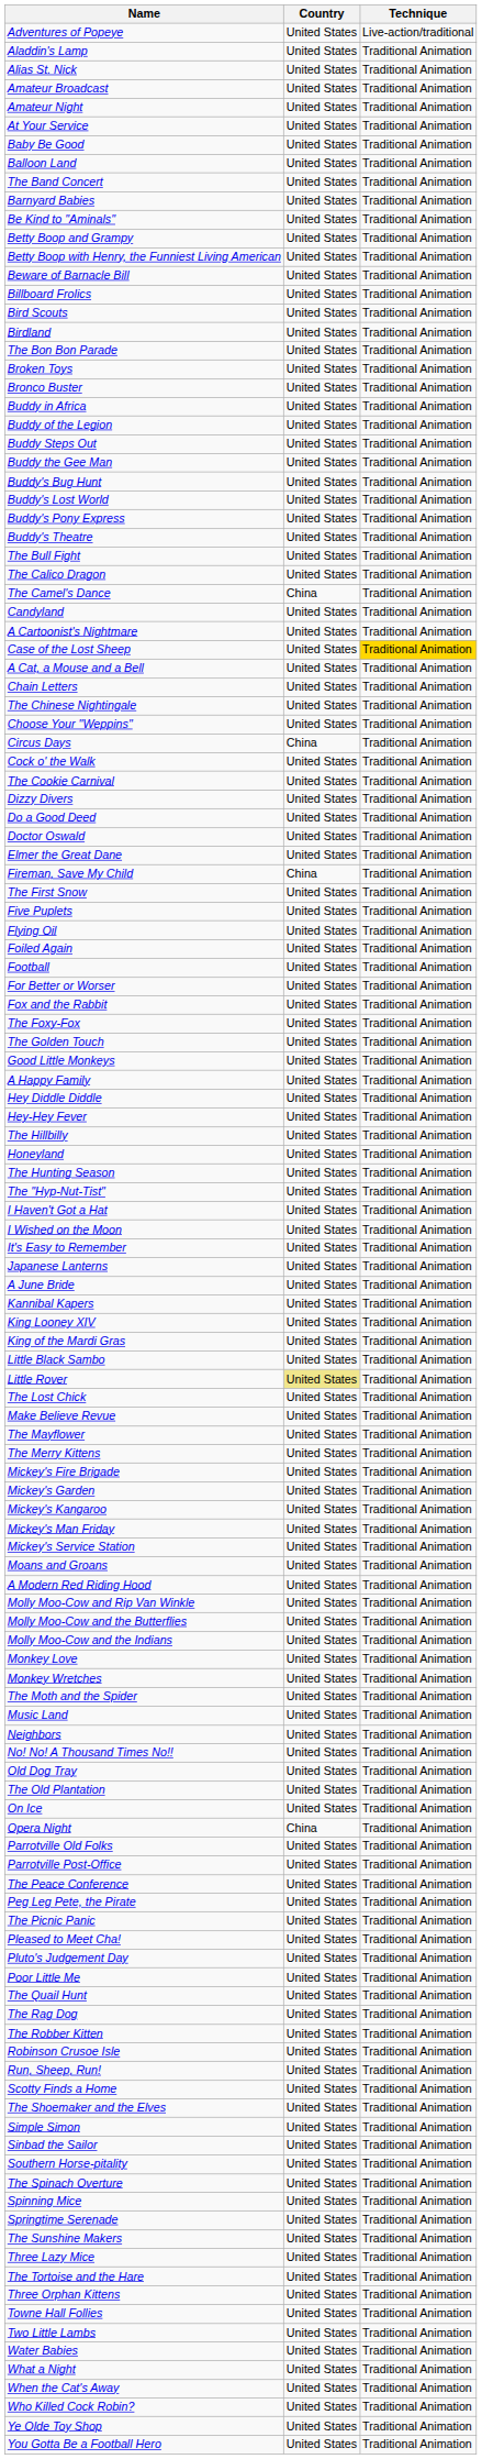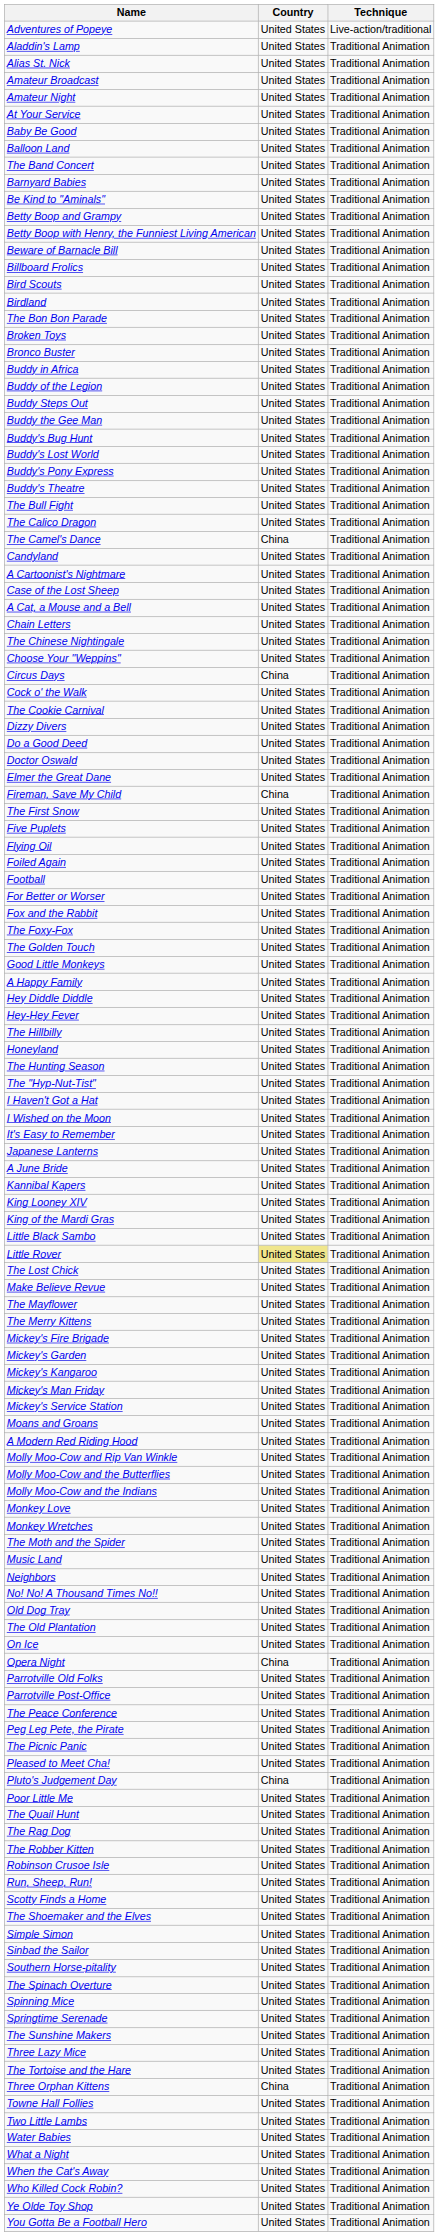Case of the Lost Sheep | Technique: gold background -> no background
Pluto's Judgement Day | Country: United States -> China
Three Orphan Kittens | Country: United States -> China
